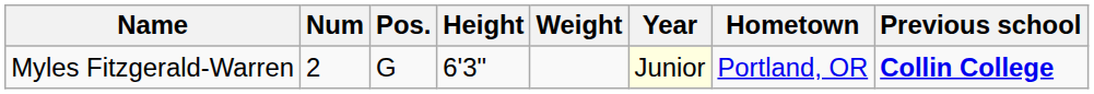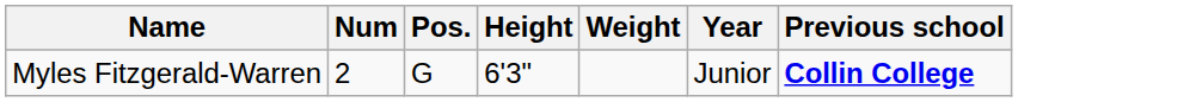- column: Hometown | Portland, OR
Myles Fitzgerald-Warren | Year: lightyellow background -> no background
